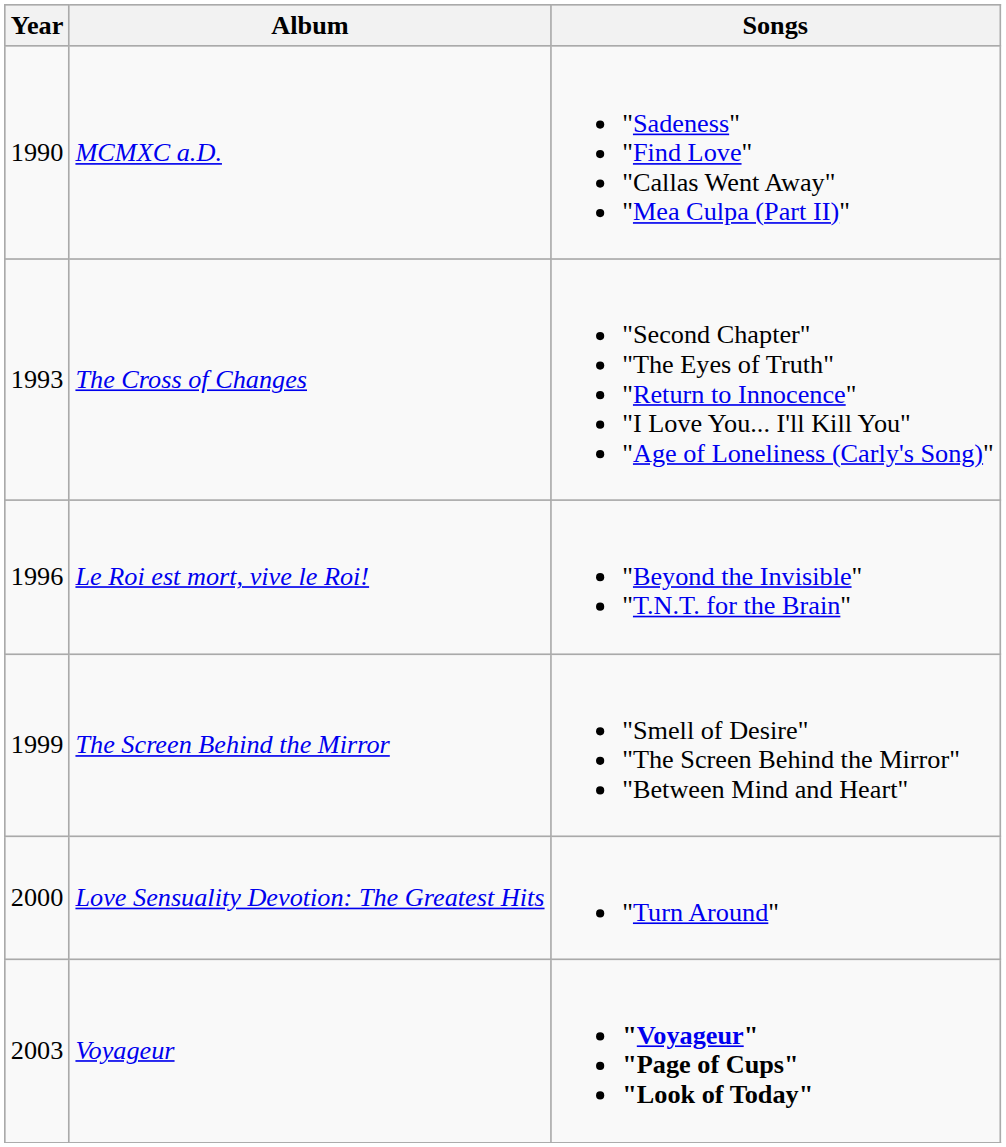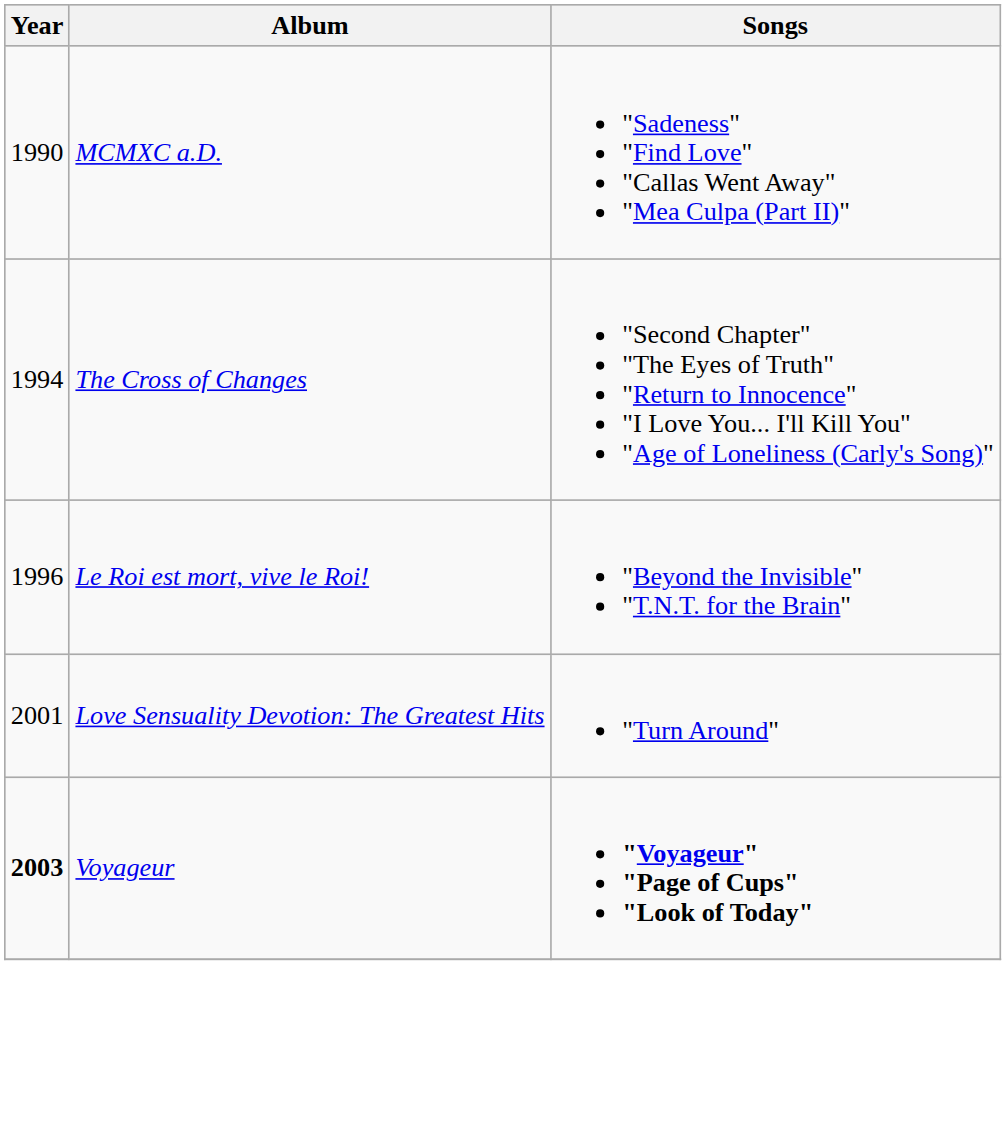The Cross of Changes | Year: 1993 -> 1994
- row: 1999 | The Screen Behind the Mirror | "Smell of Desire" "The Screen Behind the Mirror" "Between Mind and Heart"
Love Sensuality Devotion: The Greatest Hits | Year: 2000 -> 2001
Voyageur | Year: normal -> bold
